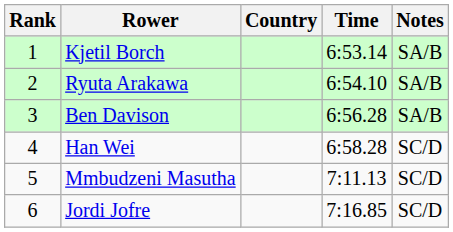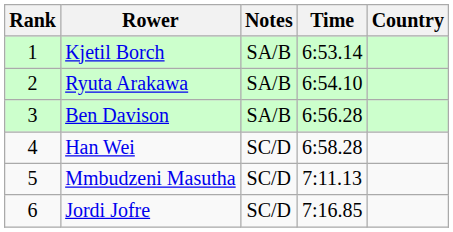columns swapped: Country <-> Notes
